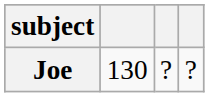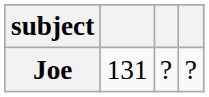Joe | column 2: 130 -> 131
